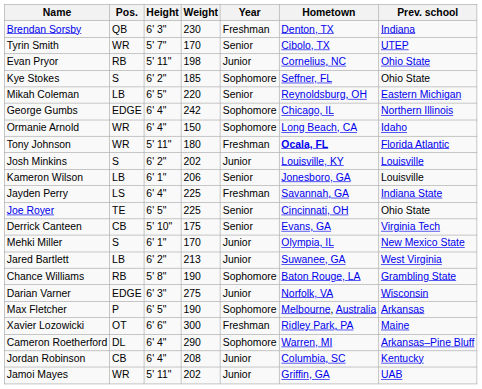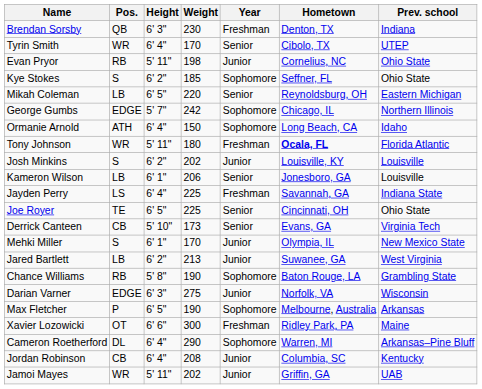Tyrin Smith | Height: 5' 7" -> 6' 4"
George Gumbs | Height: 6' 4" -> 5' 7"
Ormanie Arnold | Pos.: WR -> ATH
Derrick Canteen | Weight: 175 -> 173
